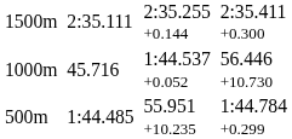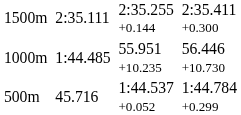1000m | column 3: 45.716 -> 1:44.485
1000m | column 5: 1:44.537 +0.052 -> 55.951 +10.235
500m | column 3: 1:44.485 -> 45.716
500m | column 5: 55.951 +10.235 -> 1:44.537 +0.052
